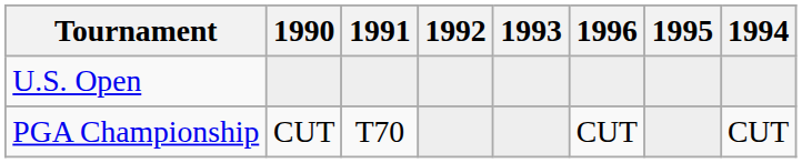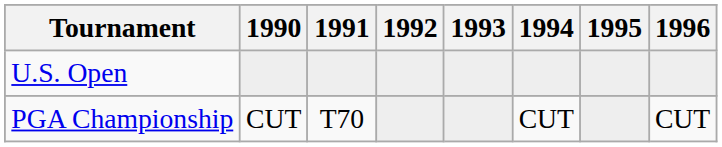columns swapped: 1994 <-> 1996
